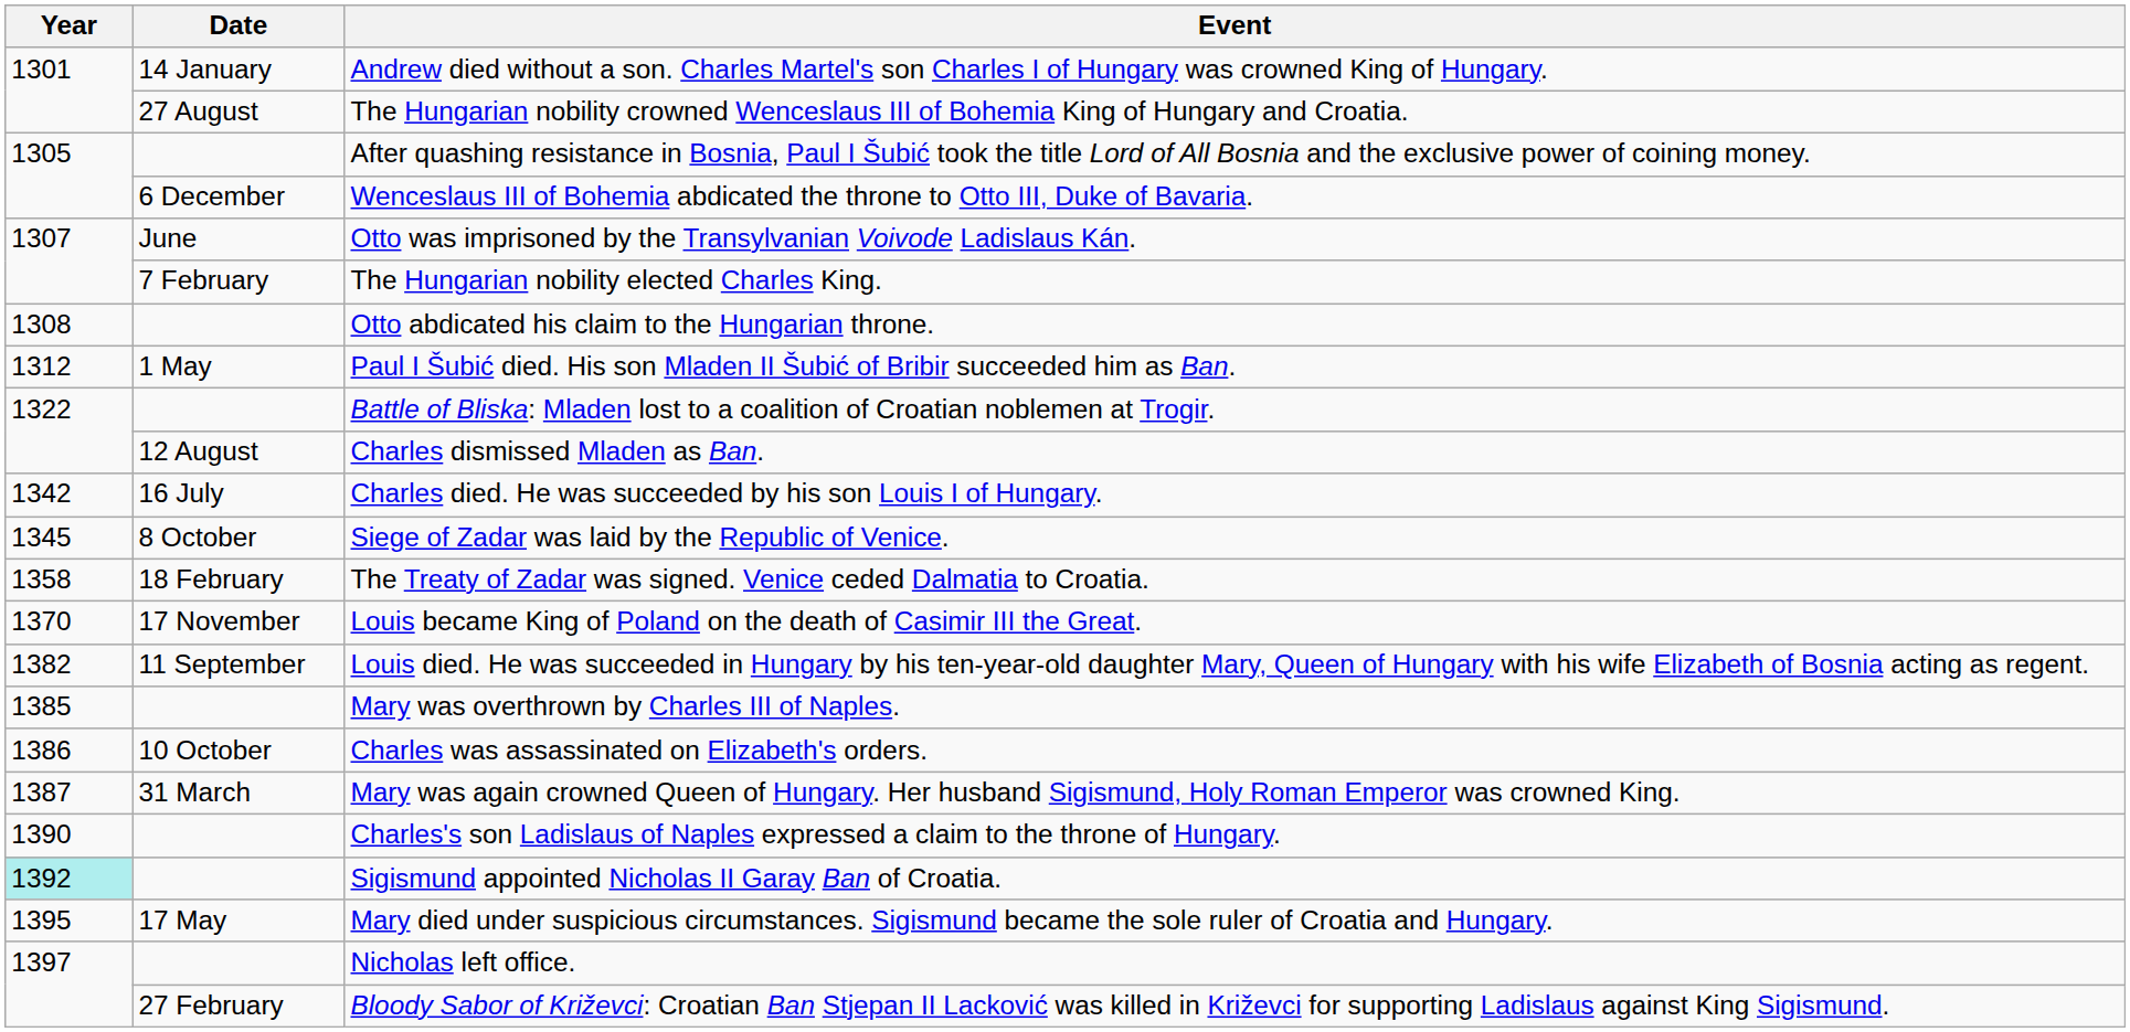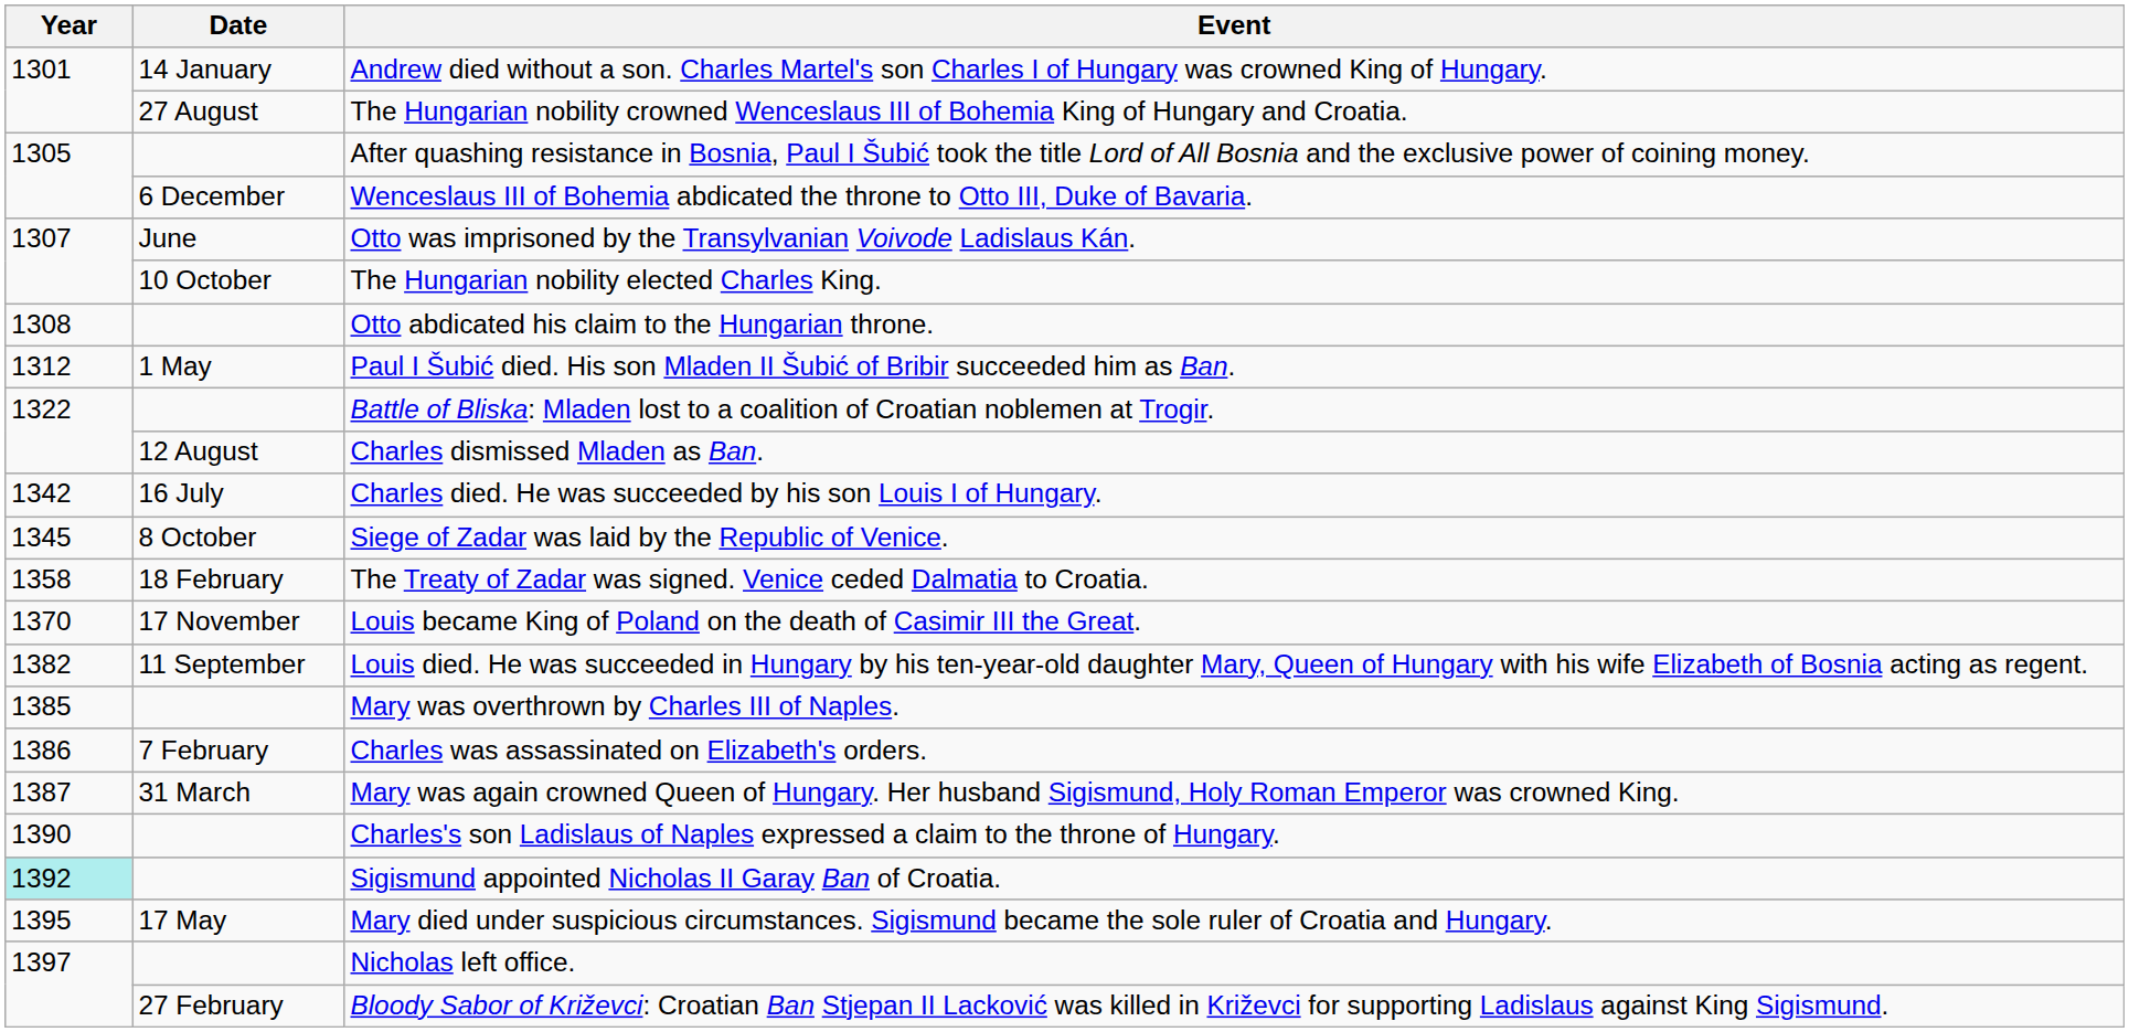The Hungarian nobility elected Charles King. | Date: 7 February -> 10 October
Charles was assassinated on Elizabeth's orders. | Date: 10 October -> 7 February
